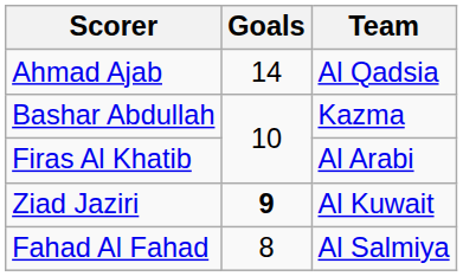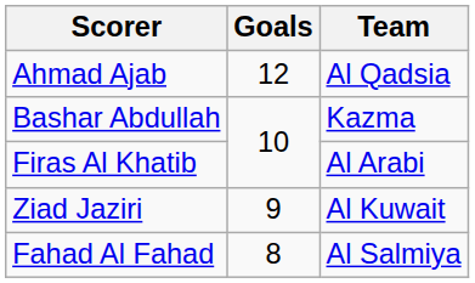Ahmad Ajab | Goals: 14 -> 12
Ziad Jaziri | Goals: bold -> normal
